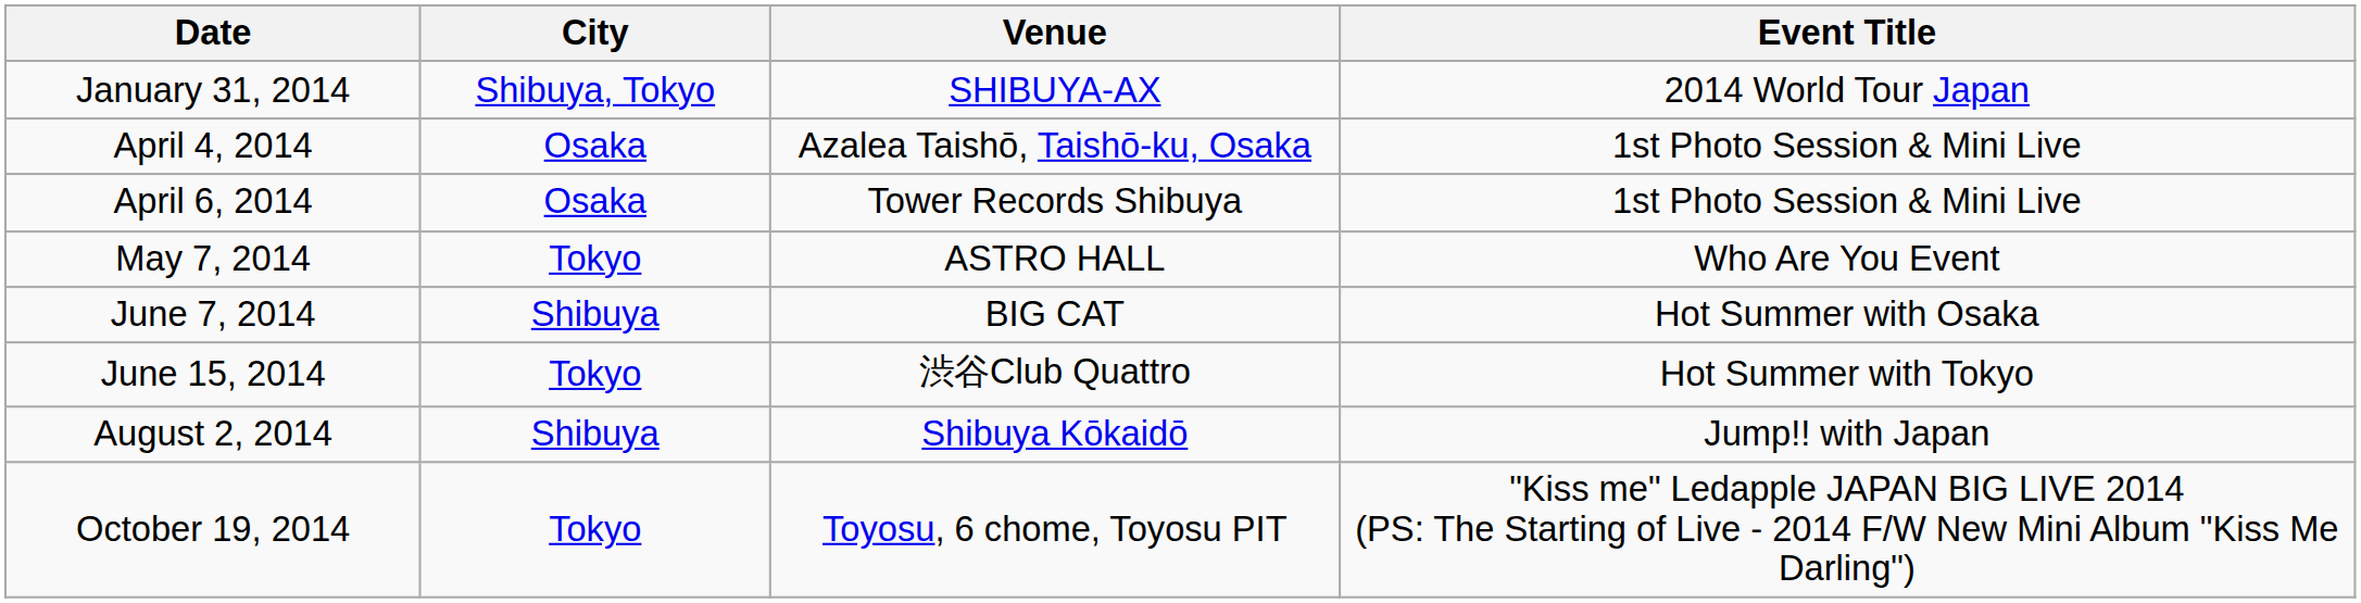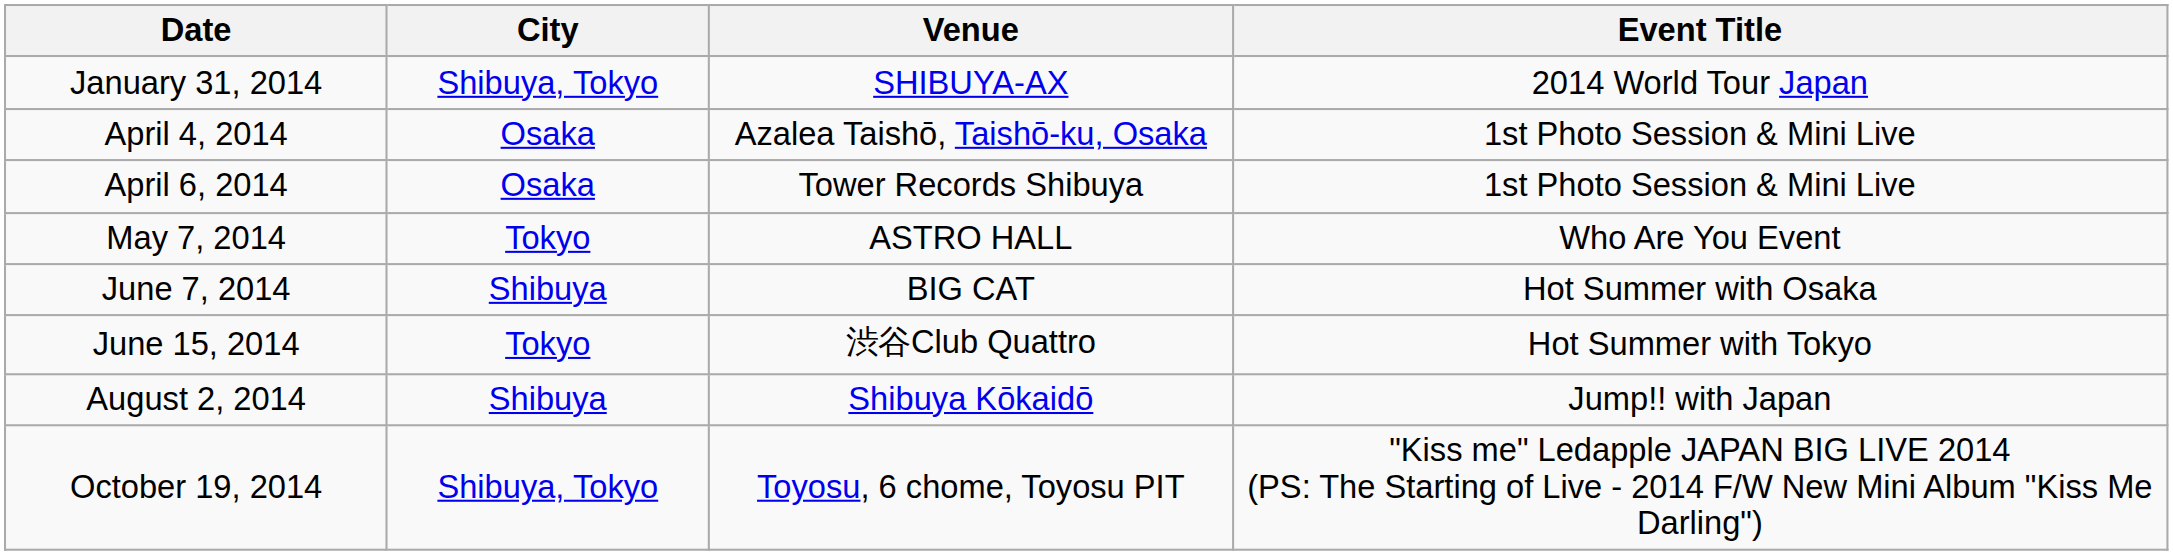October 19, 2014 | City: Tokyo -> Shibuya, Tokyo
